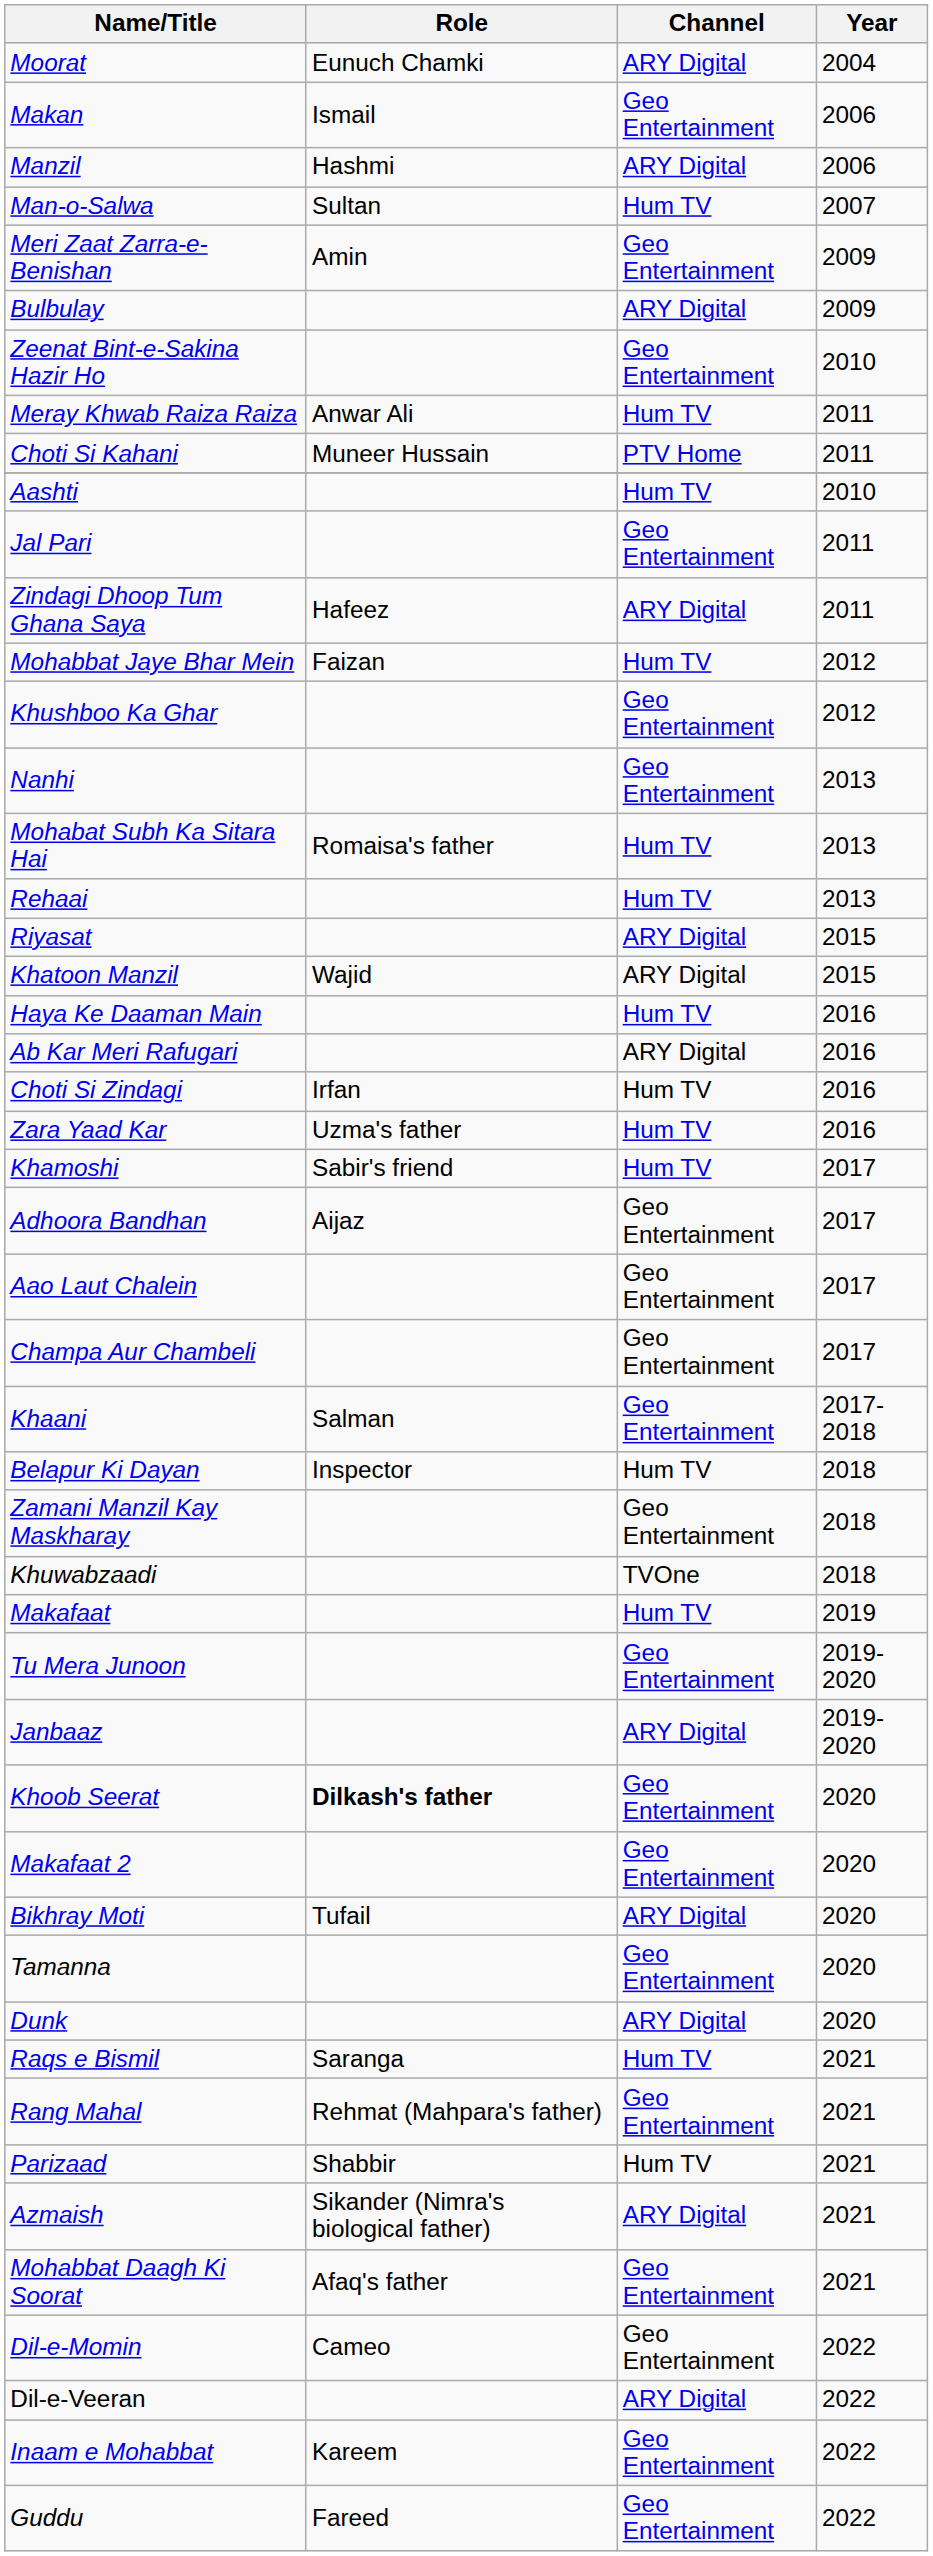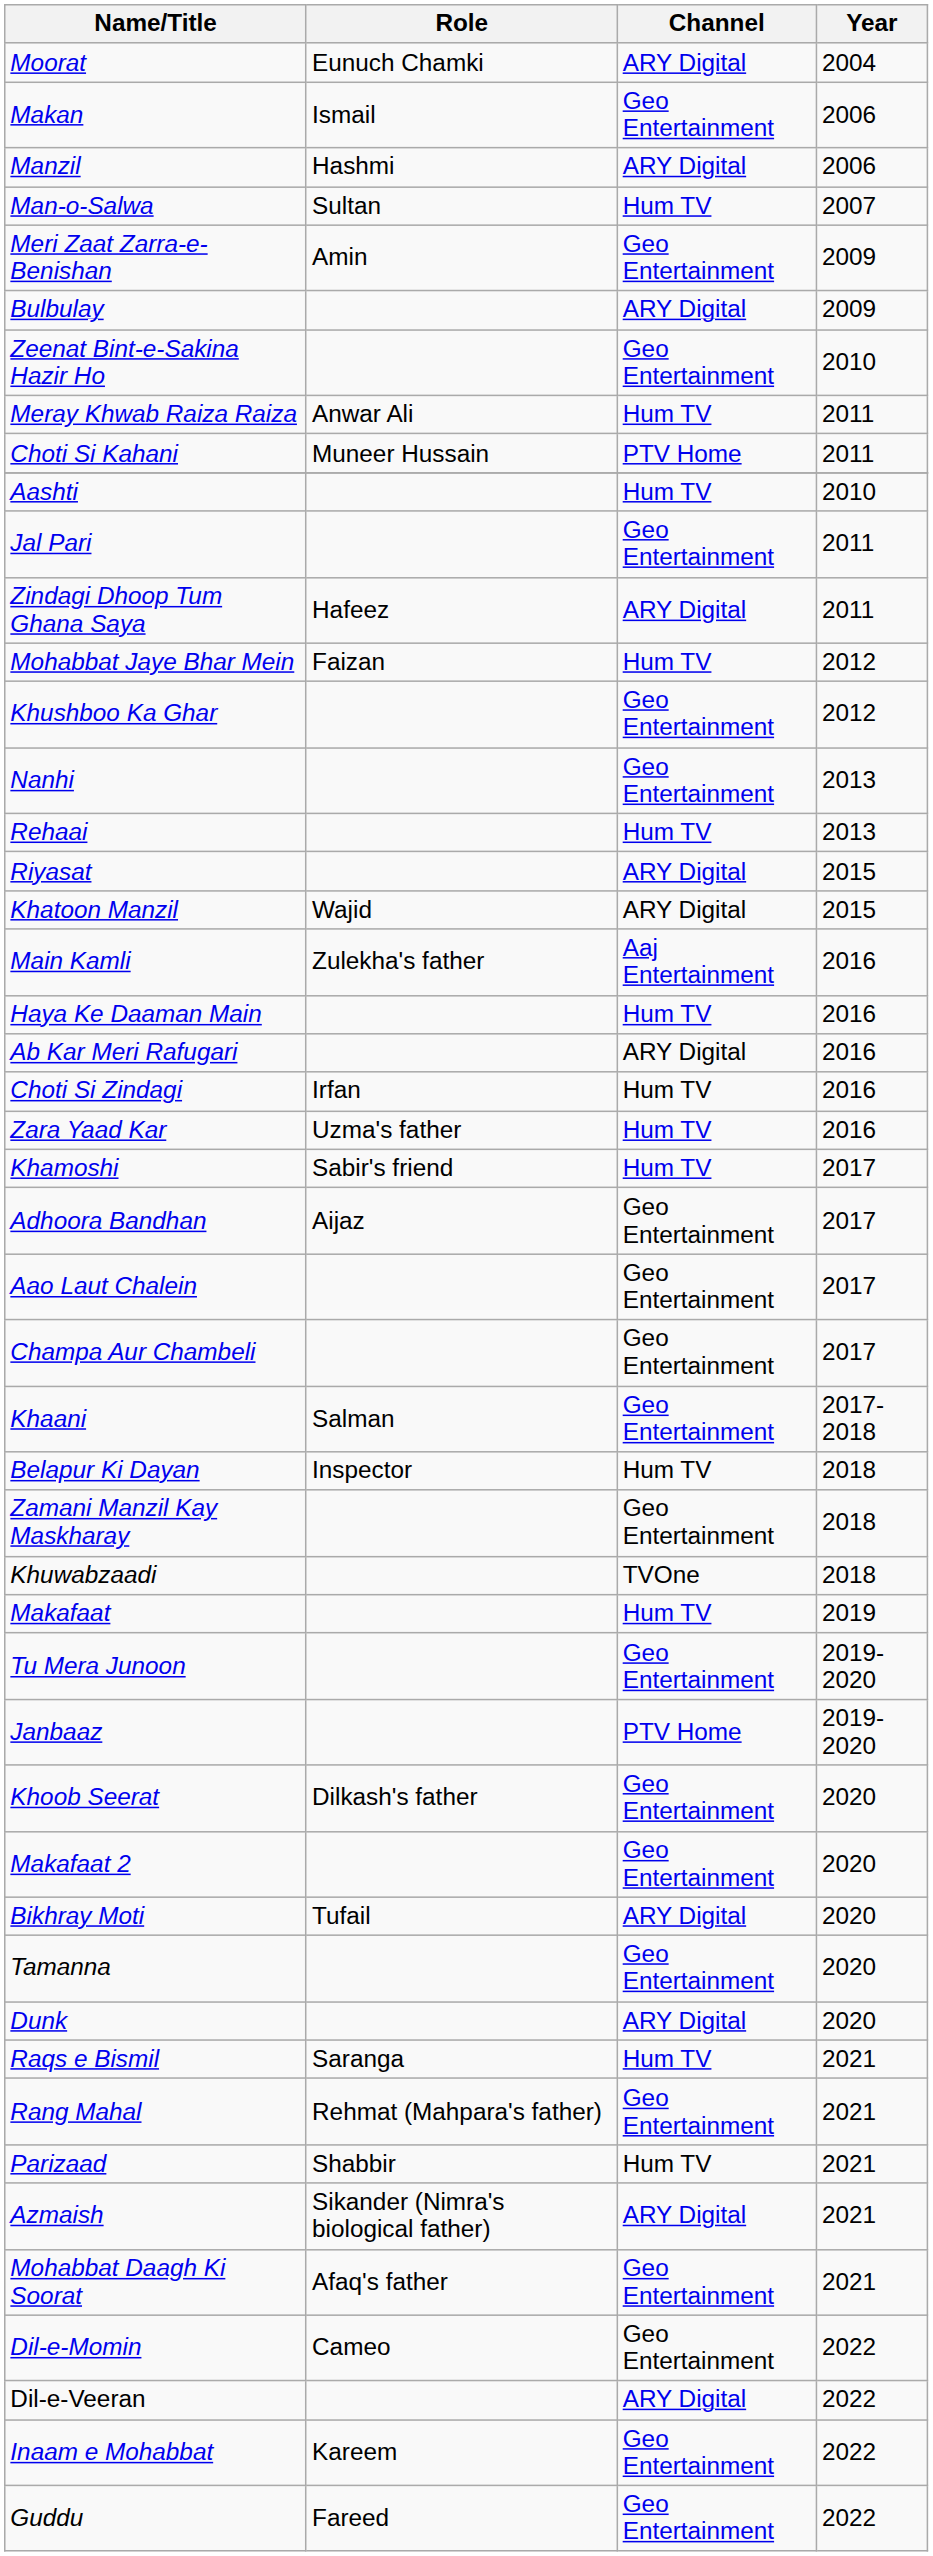- row: Mohabat Subh Ka Sitara Hai | Romaisa's father | Hum TV | 2013
+ row: Main Kamli | Zulekha's father | Aaj Entertainment | 2016
Janbaaz | Channel: ARY Digital -> PTV Home
Khoob Seerat | Role: bold -> normal
